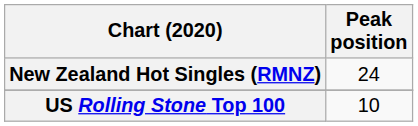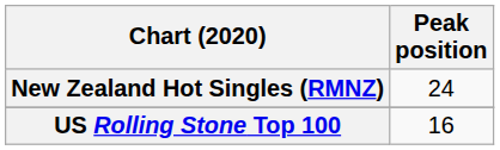US Rolling Stone Top 100 | Peak position: 10 -> 16
